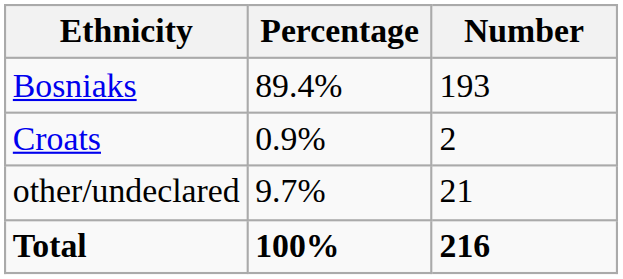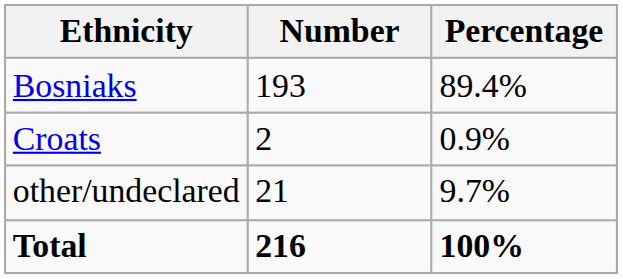columns swapped: Number <-> Percentage
